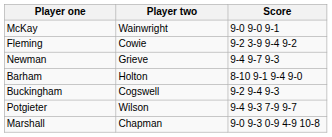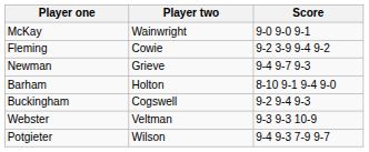+ row: Webster | Veltman | 9-3 9-3 10-9
- row: Marshall | Chapman | 9-0 9-3 0-9 4-9 10-8
